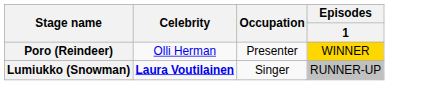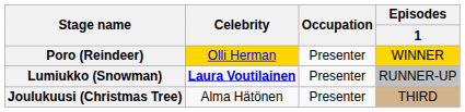Poro (Reindeer) | Celebrity: no background -> gold background
Lumiukko (Snowman) | Occupation: Singer -> Presenter
+ row: Joulukuusi (Christmas Tree) | Alma Hätönen | Presenter | THIRD
